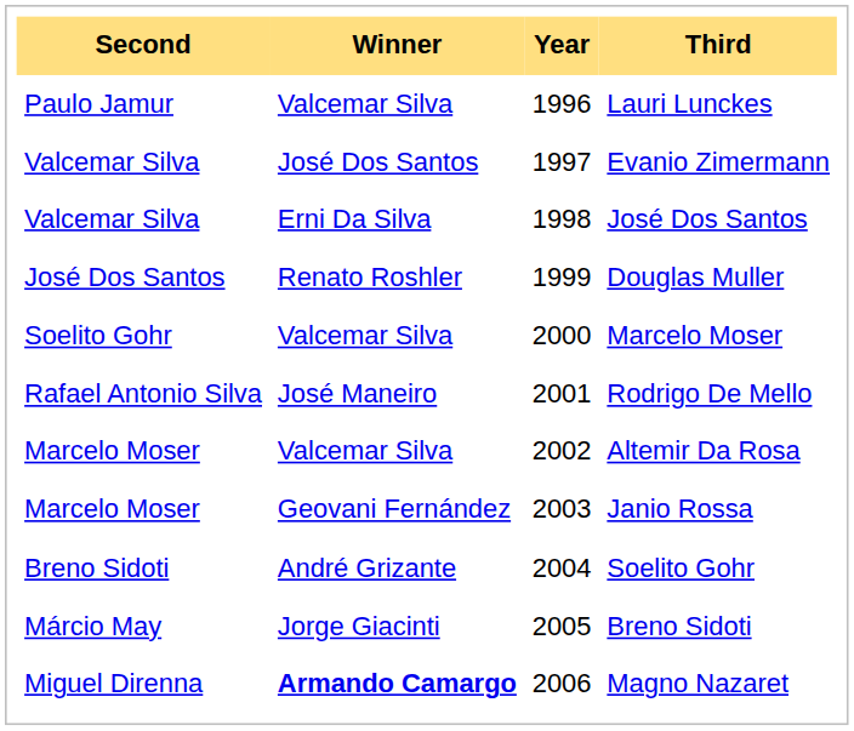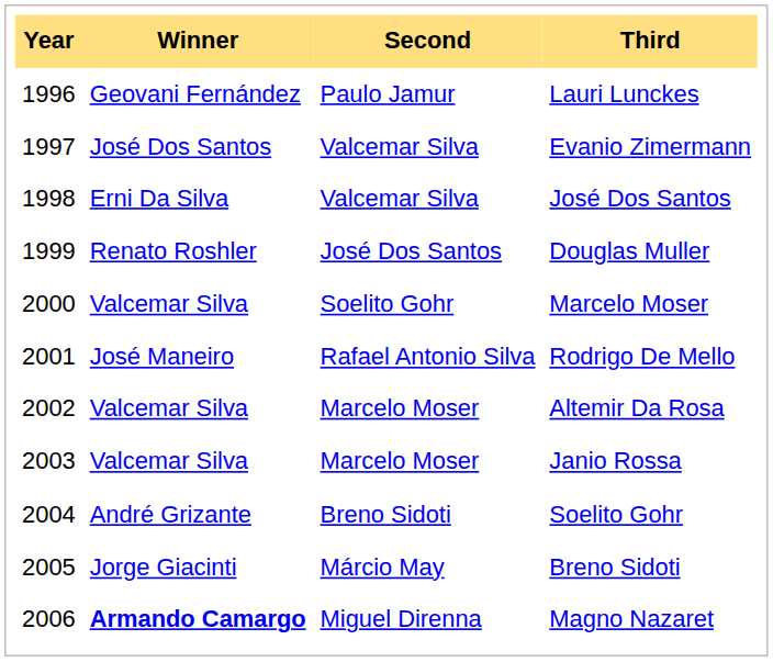columns swapped: Year <-> Second
Lauri Lunckes | Winner: Valcemar Silva -> Geovani Fernández
Janio Rossa | Winner: Geovani Fernández -> Valcemar Silva
